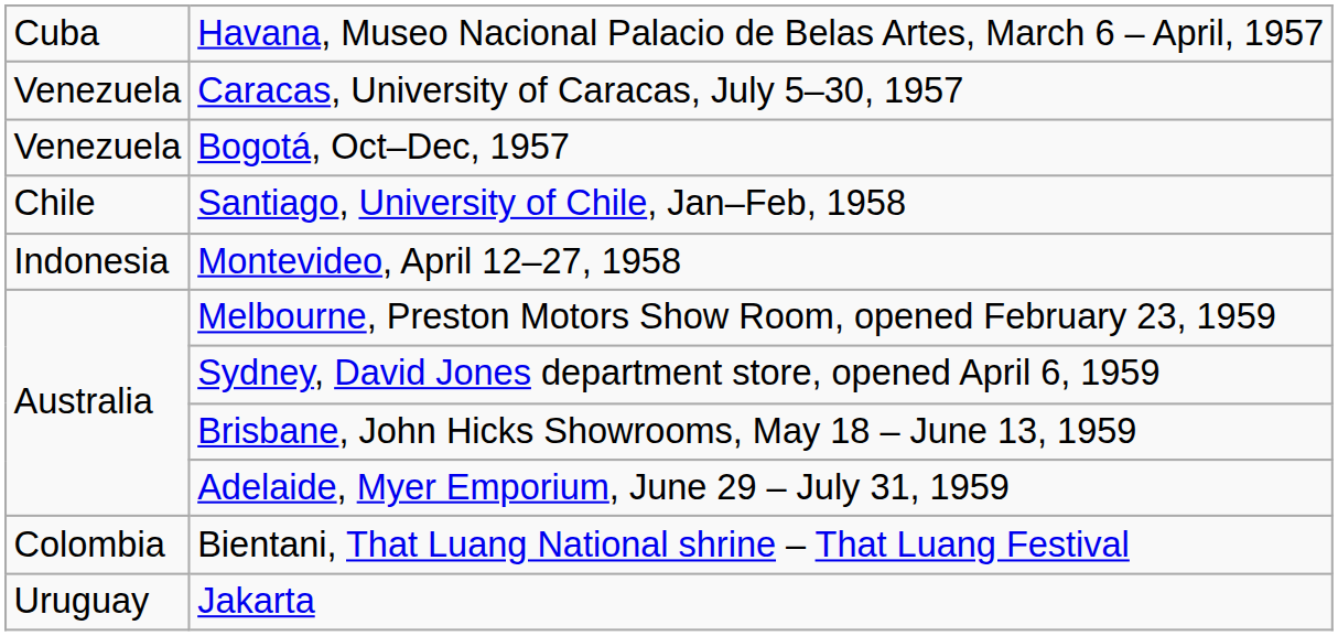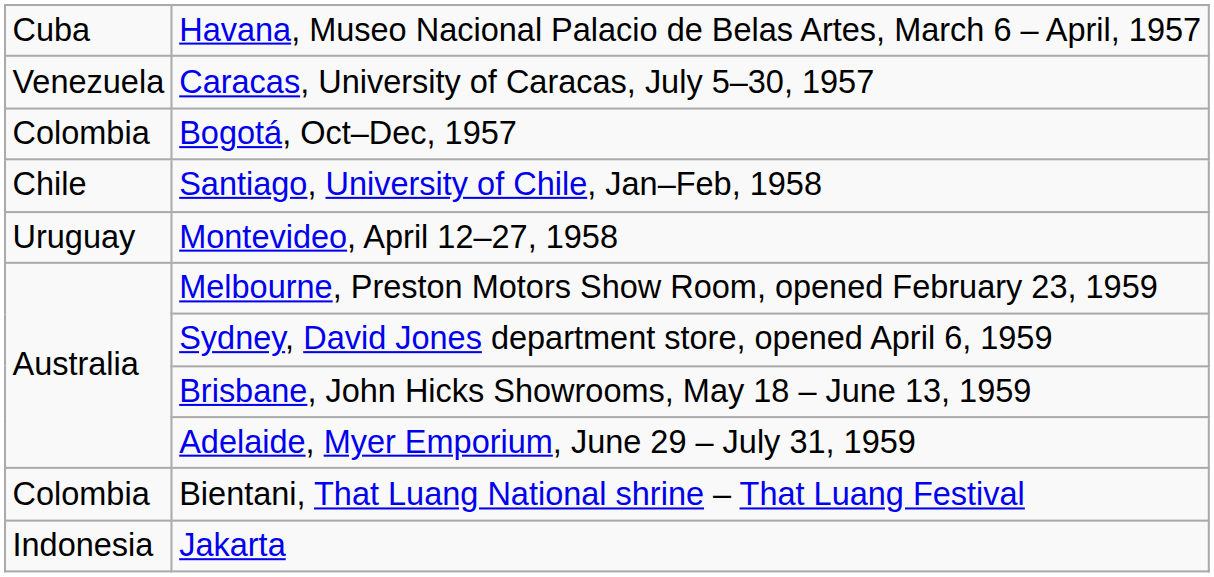Bogotá, Oct–Dec, 1957 | column 1: Venezuela -> Colombia
Montevideo, April 12–27, 1958 | column 1: Indonesia -> Uruguay
Jakarta | column 1: Uruguay -> Indonesia
